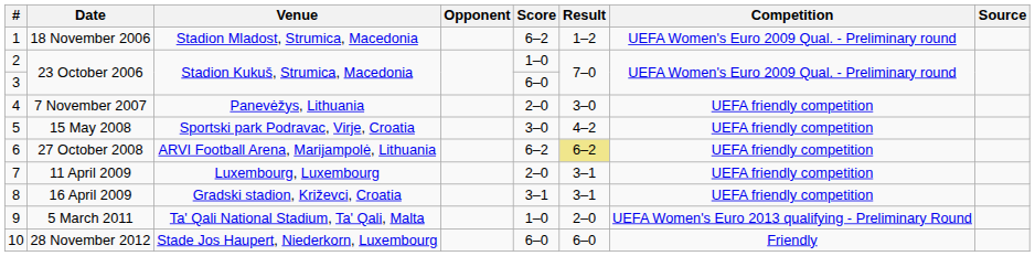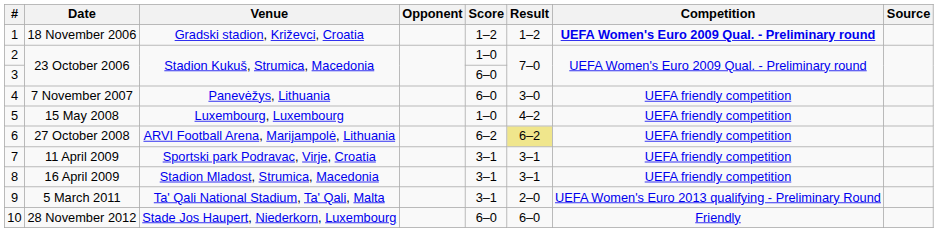18 November 2006 | Venue: Stadion Mladost, Strumica, Macedonia -> Gradski stadion, Križevci, Croatia
18 November 2006 | Score: 6–2 -> 1–2
18 November 2006 | Competition: normal -> bold
7 November 2007 | Score: 2–0 -> 6–0
15 May 2008 | Venue: Sportski park Podravac, Virje, Croatia -> Luxembourg, Luxembourg
15 May 2008 | Score: 3–0 -> 1–0
11 April 2009 | Venue: Luxembourg, Luxembourg -> Sportski park Podravac, Virje, Croatia
11 April 2009 | Score: 2–0 -> 3–1
16 April 2009 | Venue: Gradski stadion, Križevci, Croatia -> Stadion Mladost, Strumica, Macedonia
5 March 2011 | Score: 1–0 -> 3–1
